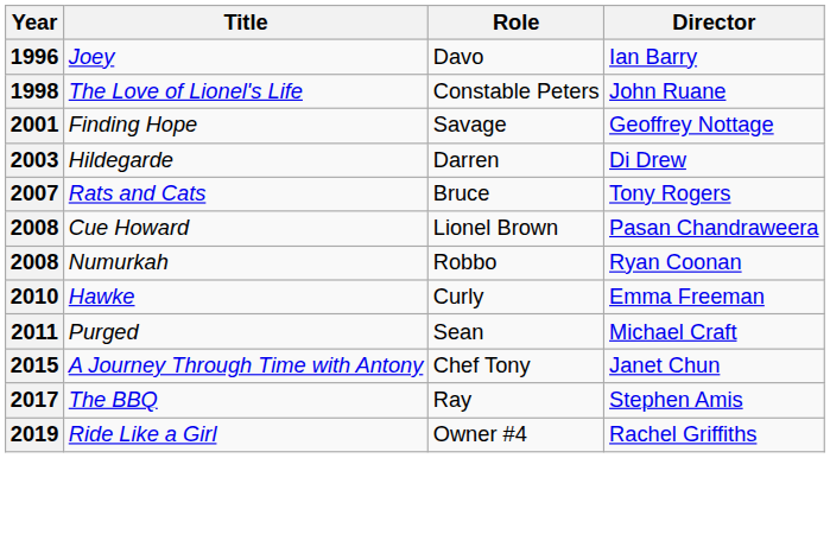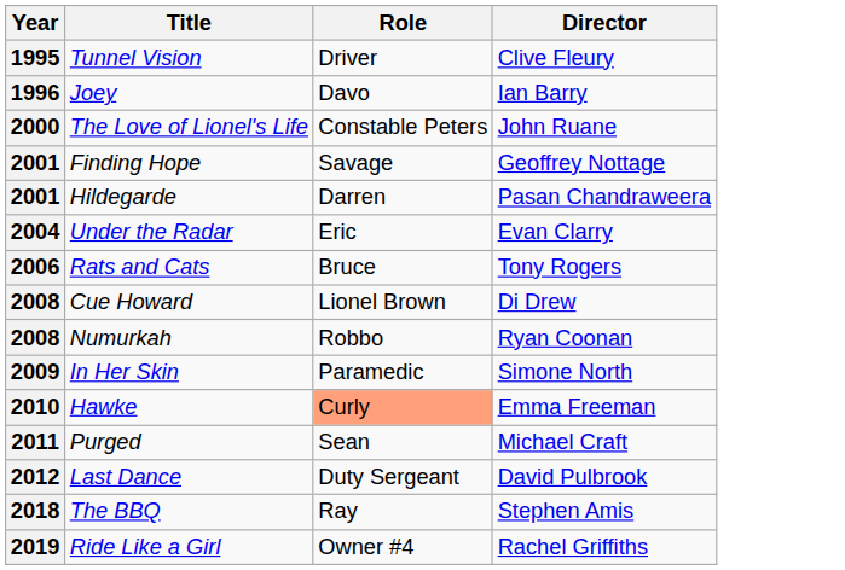+ row: 1995 | Tunnel Vision | Driver | Clive Fleury
The Love of Lionel's Life | Year: 1998 -> 2000
Hildegarde | Year: 2003 -> 2001
Hildegarde | Director: Di Drew -> Pasan Chandraweera
+ row: 2004 | Under the Radar | Eric | Evan Clarry
Rats and Cats | Year: 2007 -> 2006
Cue Howard | Director: Pasan Chandraweera -> Di Drew
+ row: 2009 | In Her Skin | Paramedic | Simone North
Hawke | Role: no background -> lightsalmon background
+ row: 2012 | Last Dance | Duty Sergeant | David Pulbrook
- row: 2015 | A Journey Through Time with Antony | Chef Tony | Janet Chun
The BBQ | Year: 2017 -> 2018
